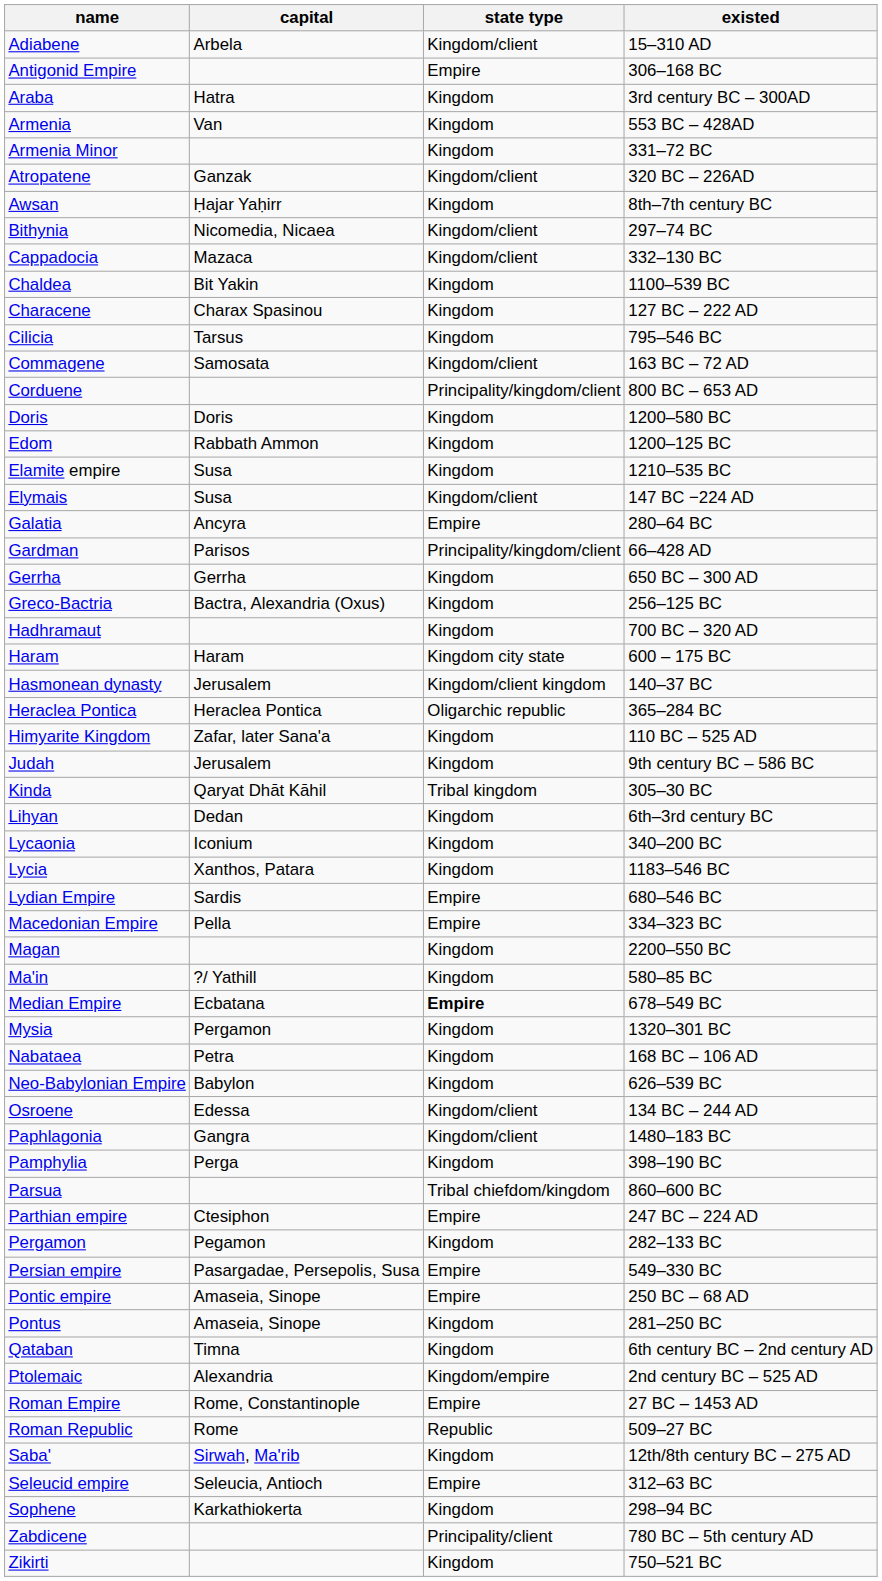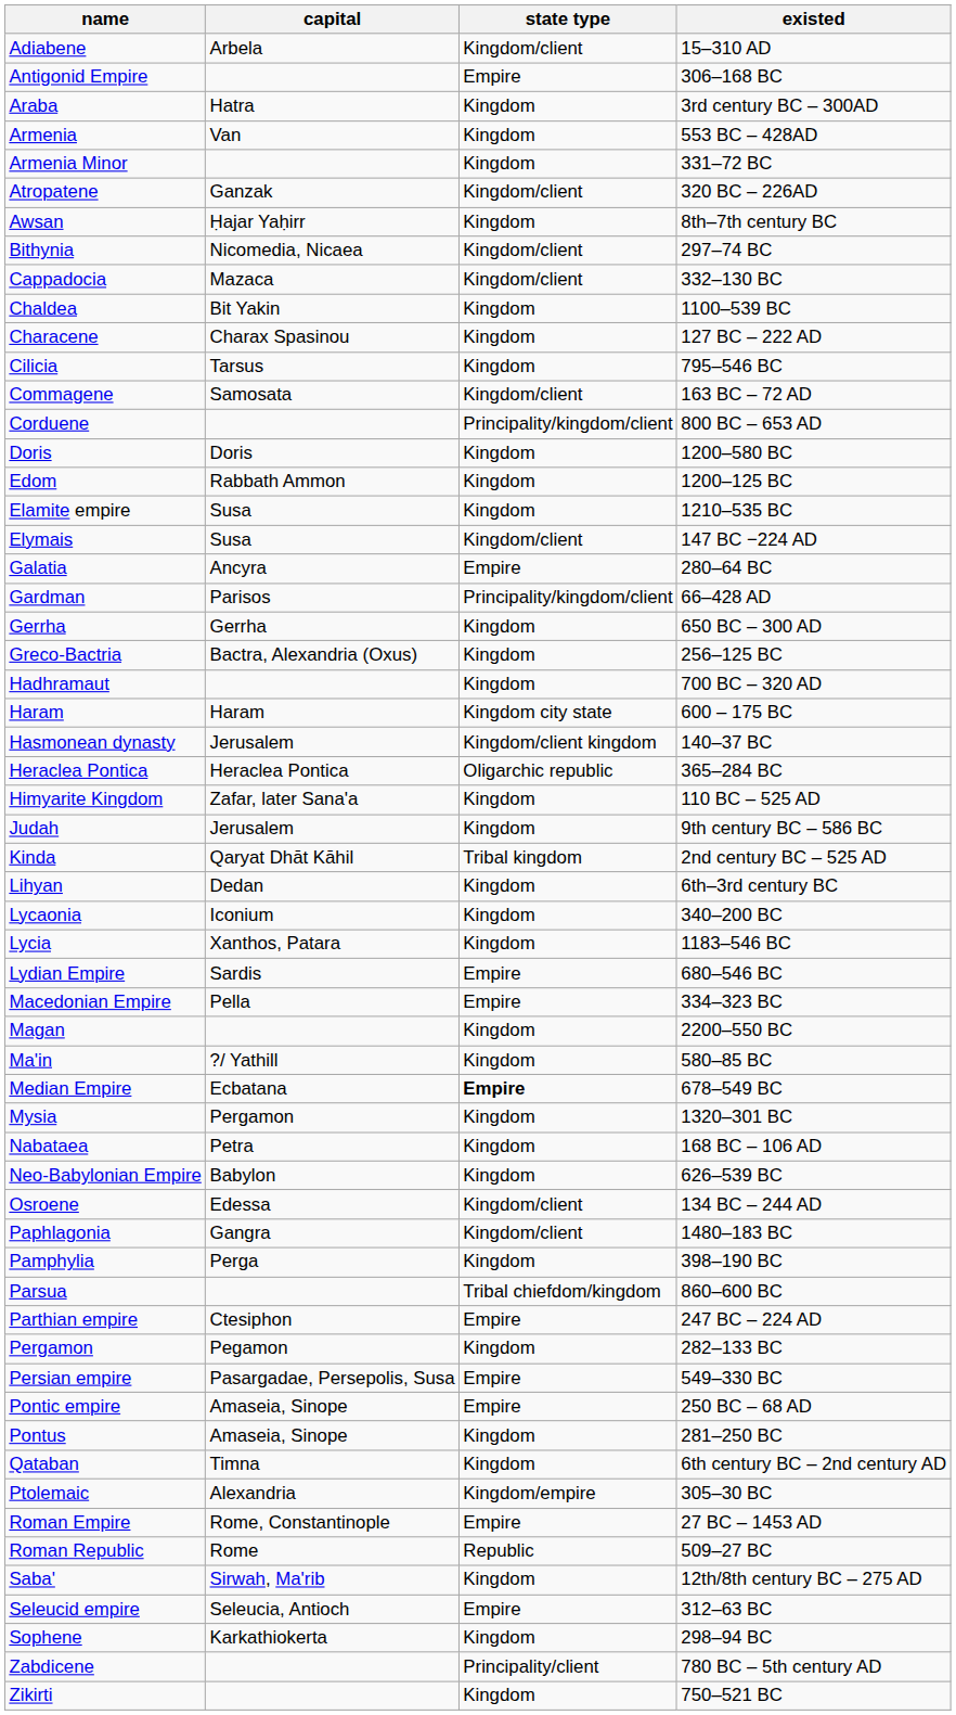Kinda | existed: 305–30 BC -> 2nd century BC – 525 AD
Ptolemaic | existed: 2nd century BC – 525 AD -> 305–30 BC
